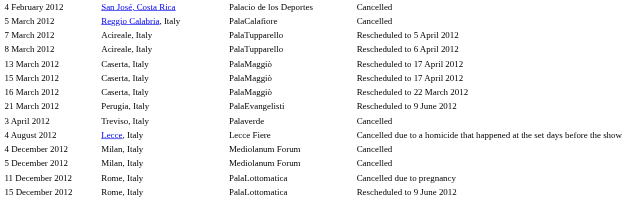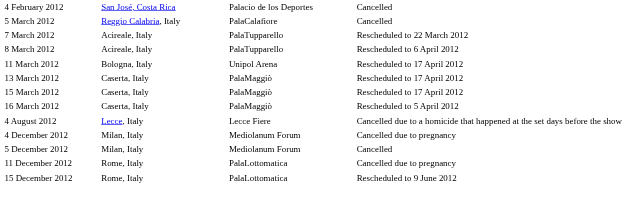7 March 2012 | column 4: Rescheduled to 5 April 2012 -> Rescheduled to 22 March 2012
+ row: 11 March 2012 | Bologna, Italy | Unipol Arena | Rescheduled to 17 April 2012
16 March 2012 | column 4: Rescheduled to 22 March 2012 -> Rescheduled to 5 April 2012
- row: 21 March 2012 | Perugia, Italy | PalaEvangelisti | Rescheduled to 9 June 2012
- row: 3 April 2012 | Treviso, Italy | Palaverde | Cancelled
4 December 2012 | column 4: Cancelled -> Cancelled due to pregnancy
